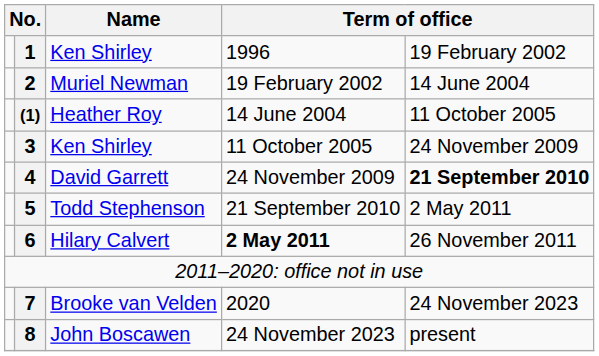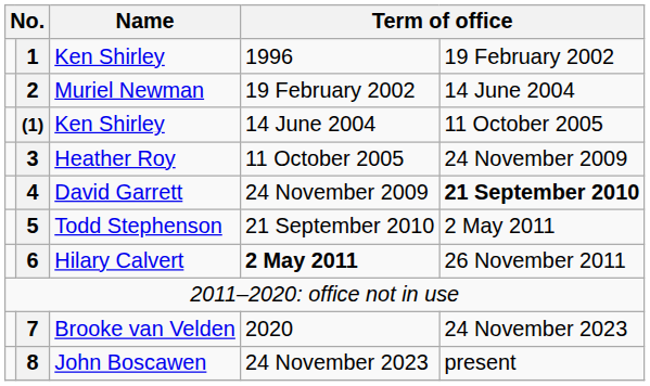(1) | Name: Heather Roy -> Ken Shirley
3 | Name: Ken Shirley -> Heather Roy
